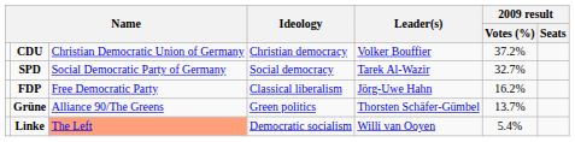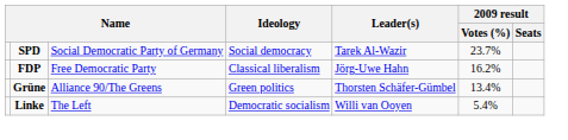- row: CDU | Christian Democratic Union of Germany | Christian democracy | Volker Bouffier | 37.2%
SPD | 2009 result / Votes (%): 32.7% -> 23.7%
Grüne | 2009 result / Votes (%): 13.7% -> 13.4%
Linke | column 3: lightsalmon background -> no background
